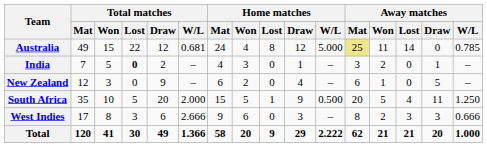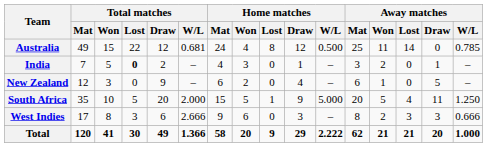Australia | Home matches / W/L: 5.000 -> 0.500
Australia | Away matches / Mat: khaki background -> no background
South Africa | Home matches / W/L: 0.500 -> 5.000
